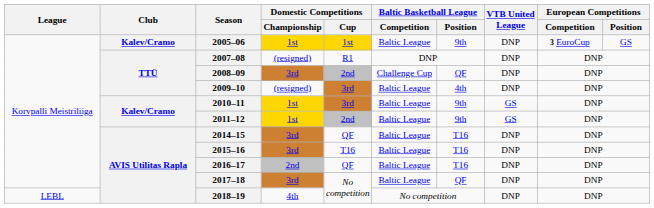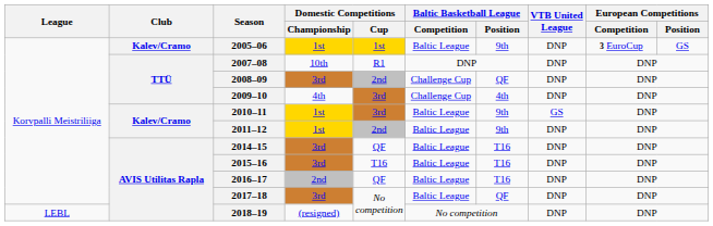2007–08 | Domestic Competitions / Championship: (resigned) -> 10th
2009–10 | Domestic Competitions / Championship: (resigned) -> 4th
2009–10 | Baltic Basketball League / Competition: Baltic League -> Challenge Cup
2011–12 | VTB United League: GS -> DNP
2018–19 | Domestic Competitions / Championship: 4th -> (resigned)
